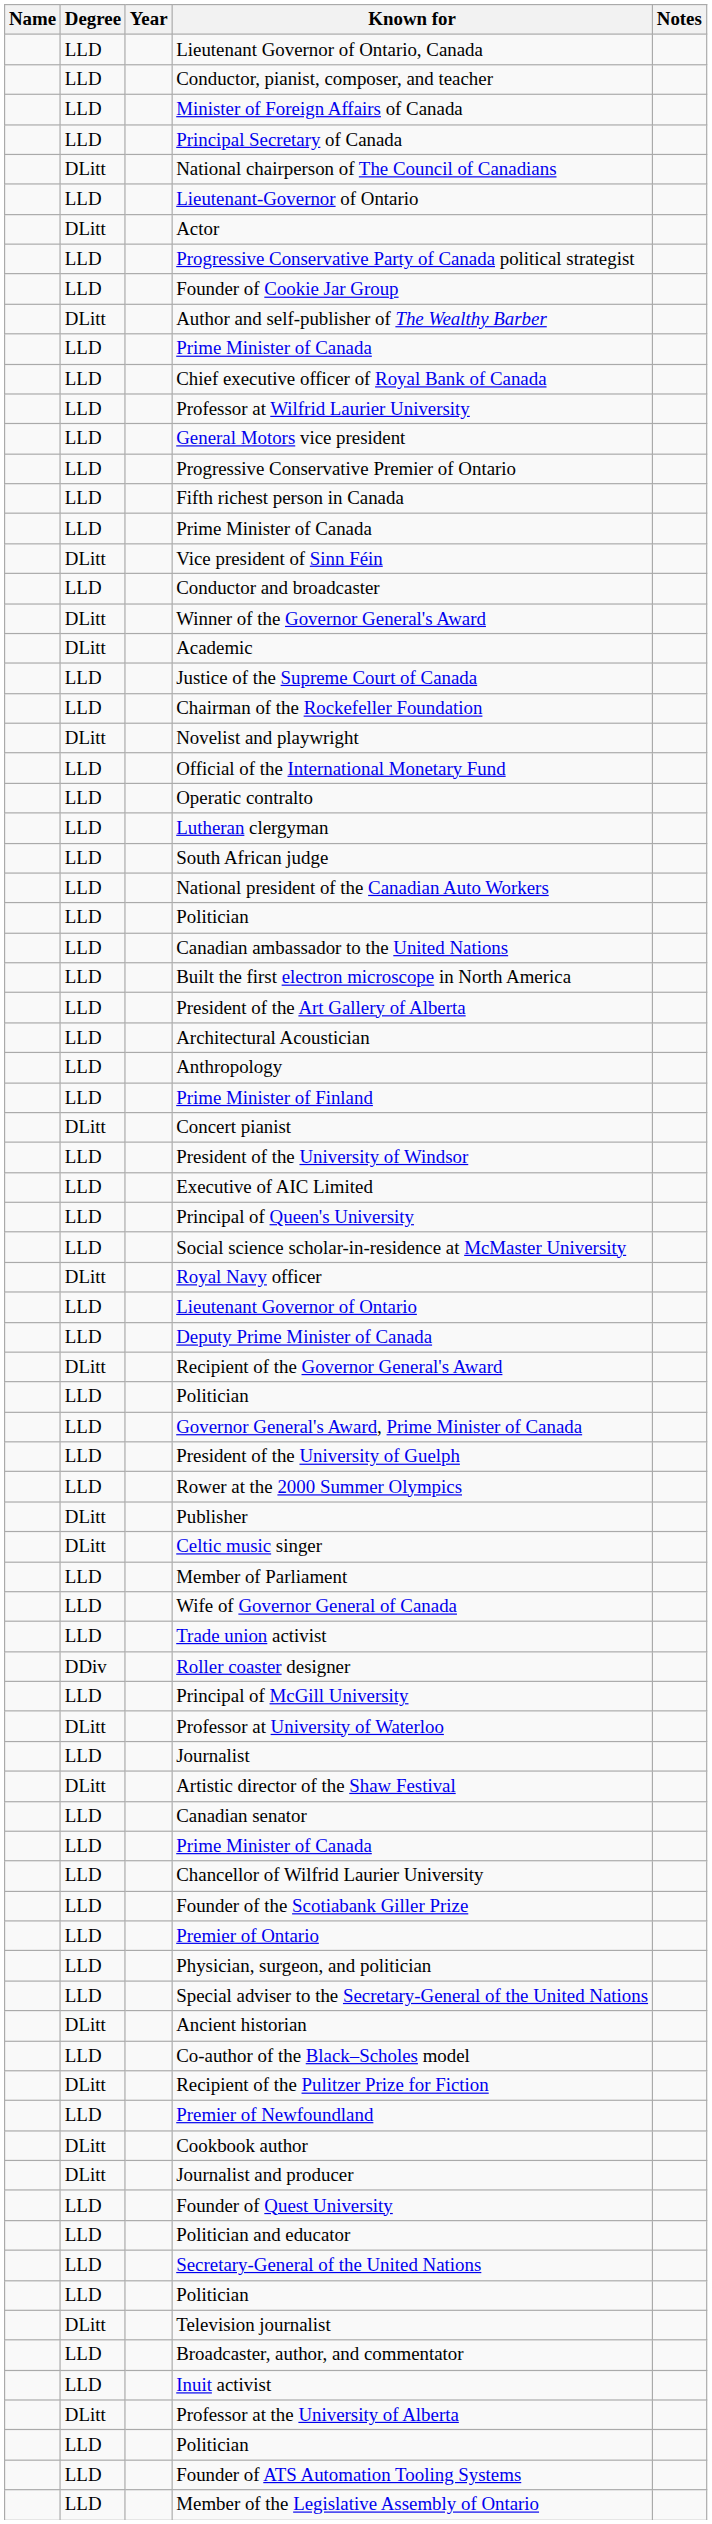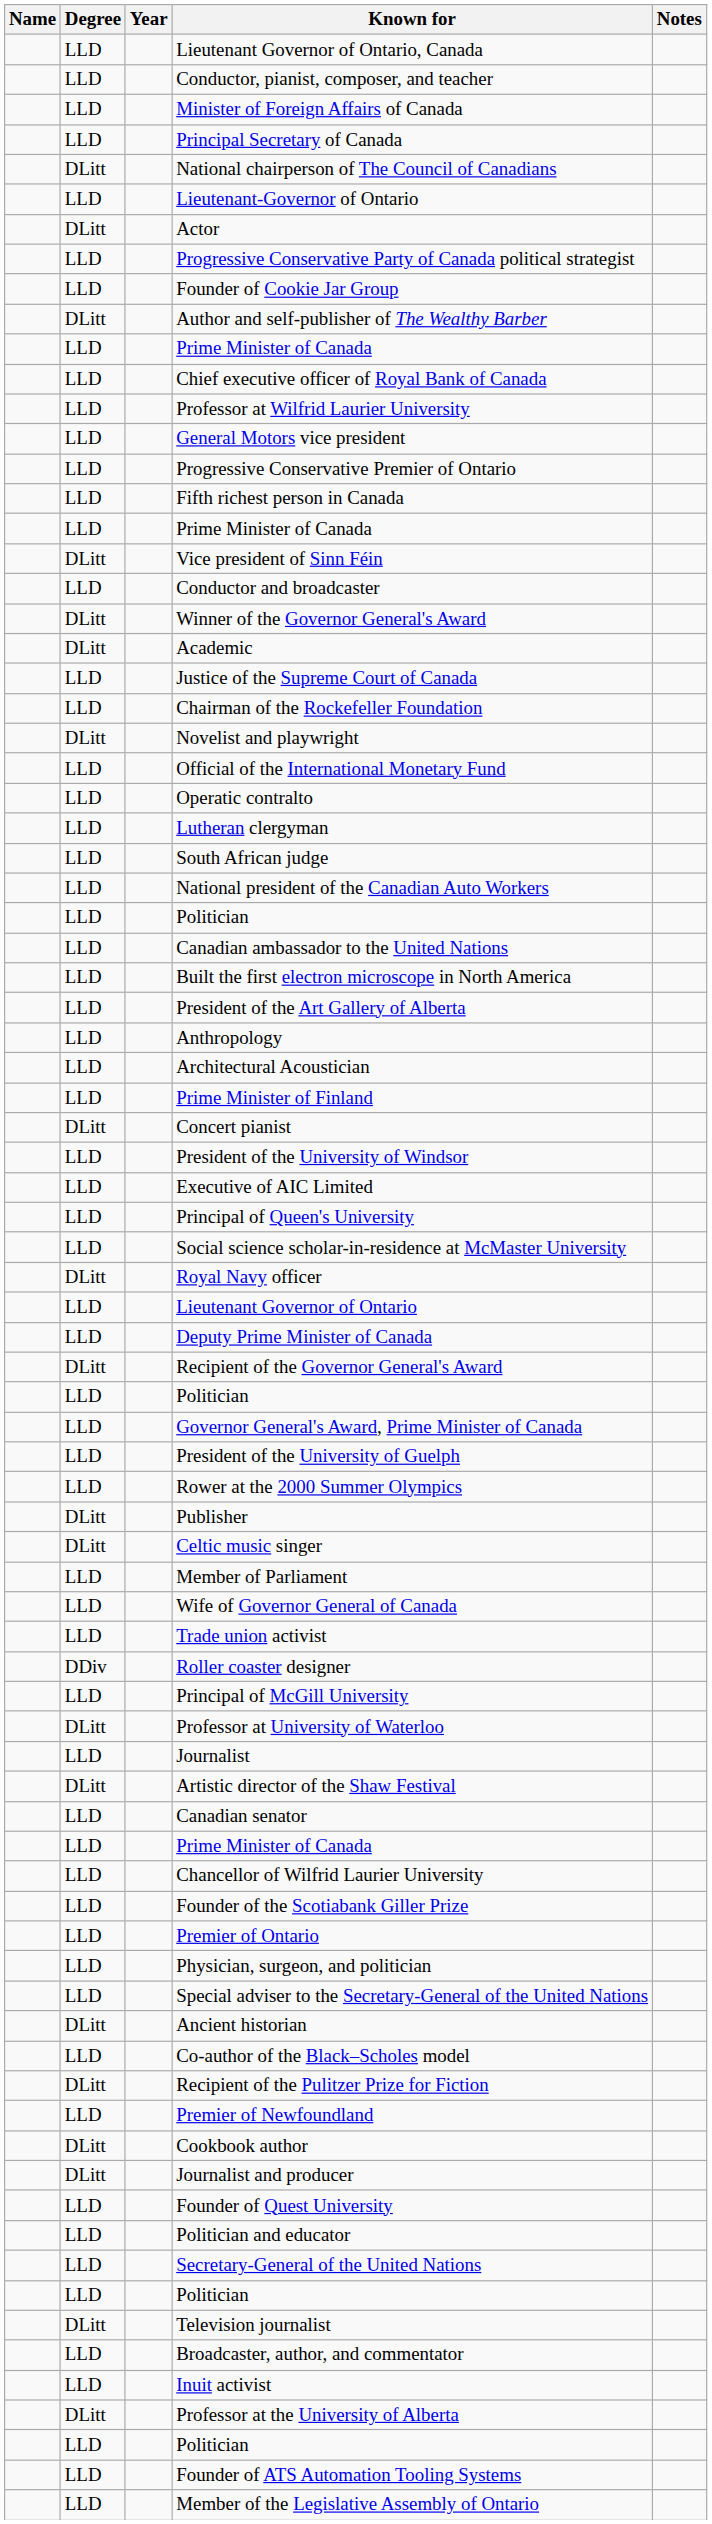rows swapped: Anthropology <-> Architectural Acoustician
